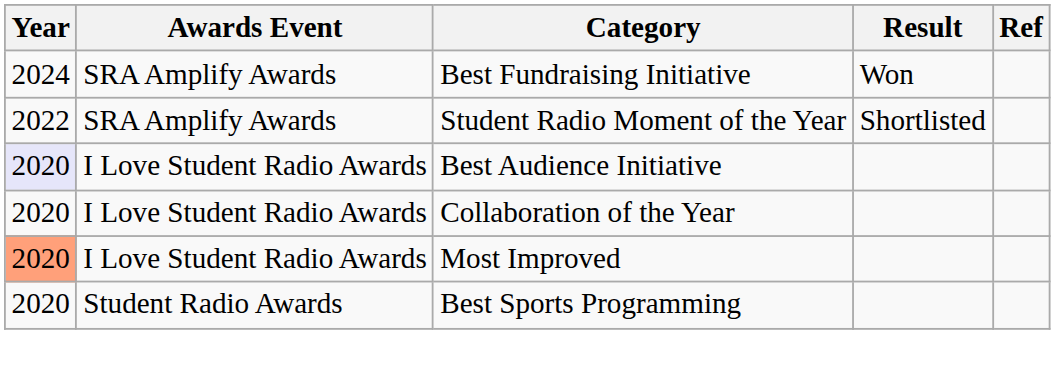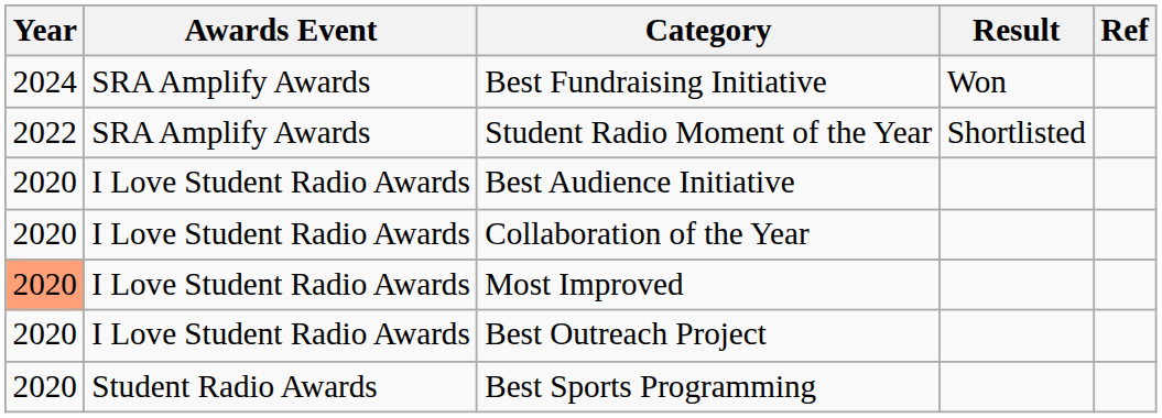Best Audience Initiative | Year: lavender background -> no background
+ row: 2020 | I Love Student Radio Awards | Best Outreach Project
